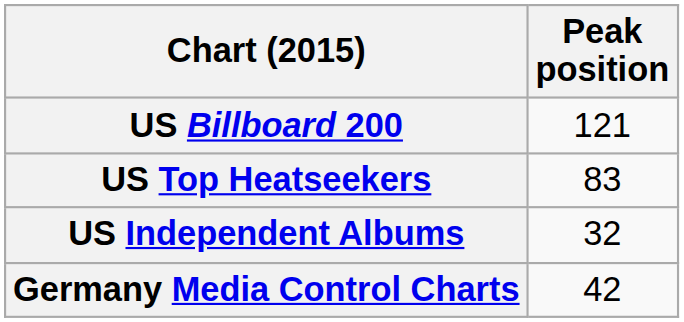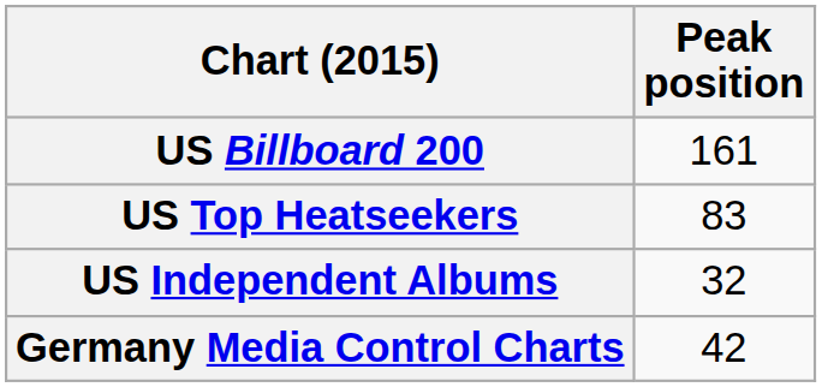US Billboard 200 | Peak position: 121 -> 161
